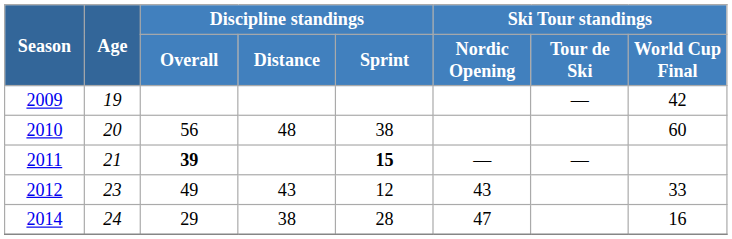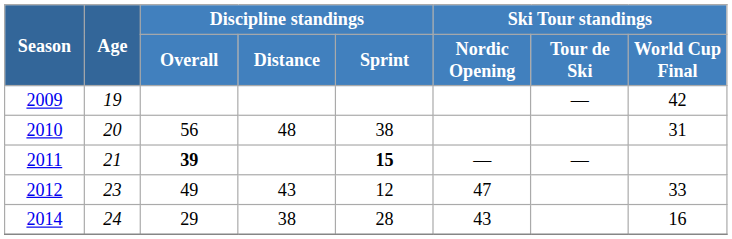2010 | Ski Tour standings / World Cup Final: 60 -> 31
2012 | Ski Tour standings / Nordic Opening: 43 -> 47
2014 | Ski Tour standings / Nordic Opening: 47 -> 43
